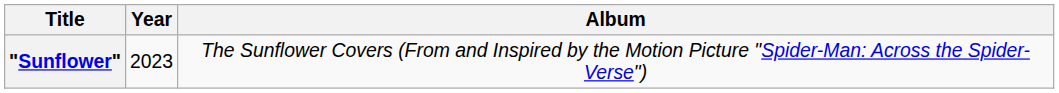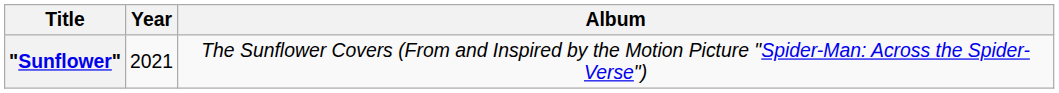"Sunflower" | Year: 2023 -> 2021
